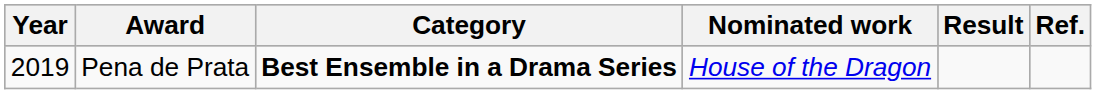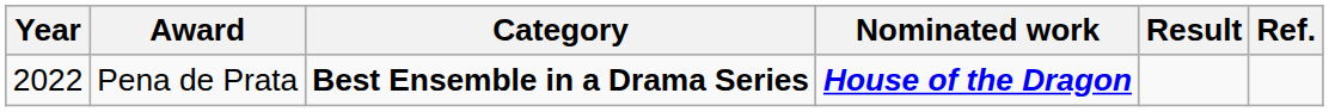Pena de Prata | Year: 2019 -> 2022
Pena de Prata | Nominated work: normal -> bold
